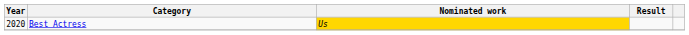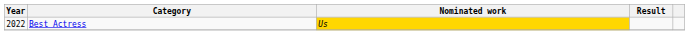Best Actress | Year: 2020 -> 2022
